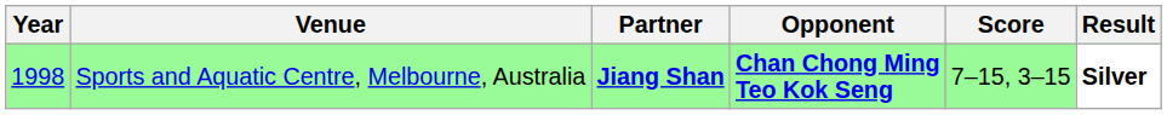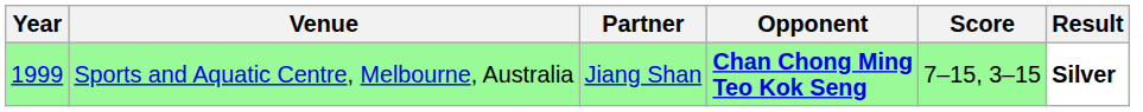Sports and Aquatic Centre, Melbourne, Australia | Year: 1998 -> 1999
Sports and Aquatic Centre, Melbourne, Australia | Partner: bold -> normal
